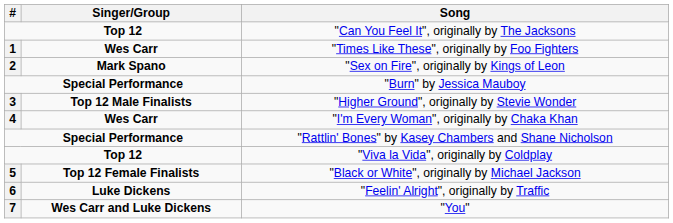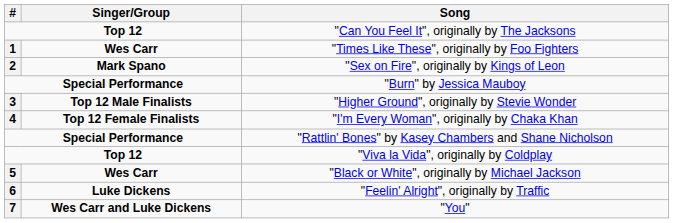"I'm Every Woman", originally by Chaka Khan | Singer/Group: Wes Carr -> Top 12 Female Finalists
"Black or White", originally by Michael Jackson | Singer/Group: Top 12 Female Finalists -> Wes Carr
